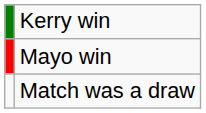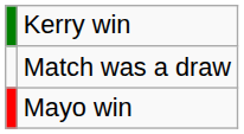rows swapped: Mayo win <-> Match was a draw
